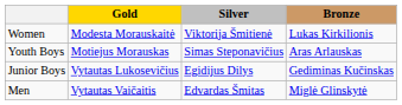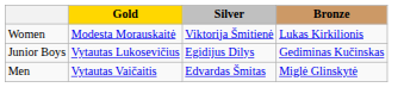- row: Youth Boys | Motiejus Morauskas | Simas Steponavičius | Aras Arlauskas
